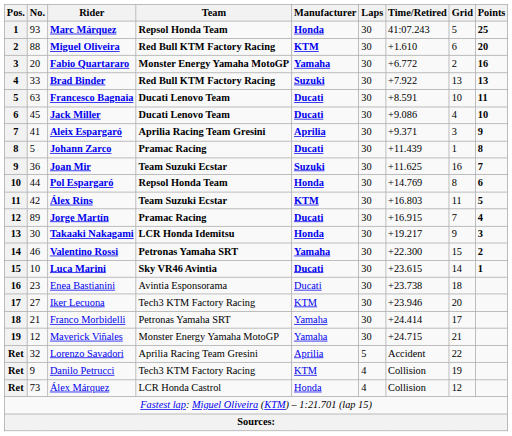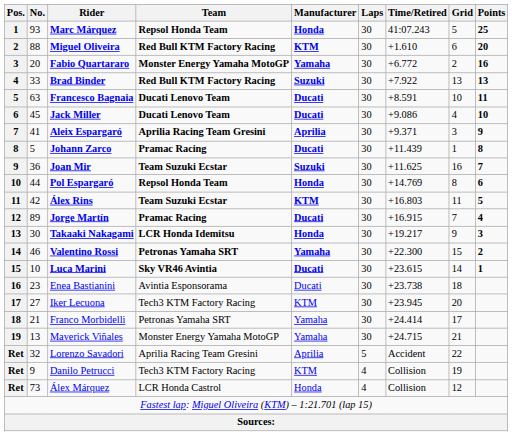Iker Lecuona | Time/Retired: +23.946 -> +23.945
Maverick Viñales | No.: 12 -> 13
